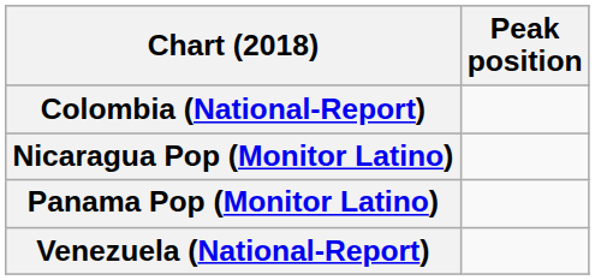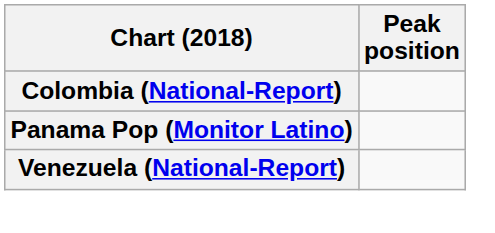- row: Nicaragua Pop (Monitor Latino)
